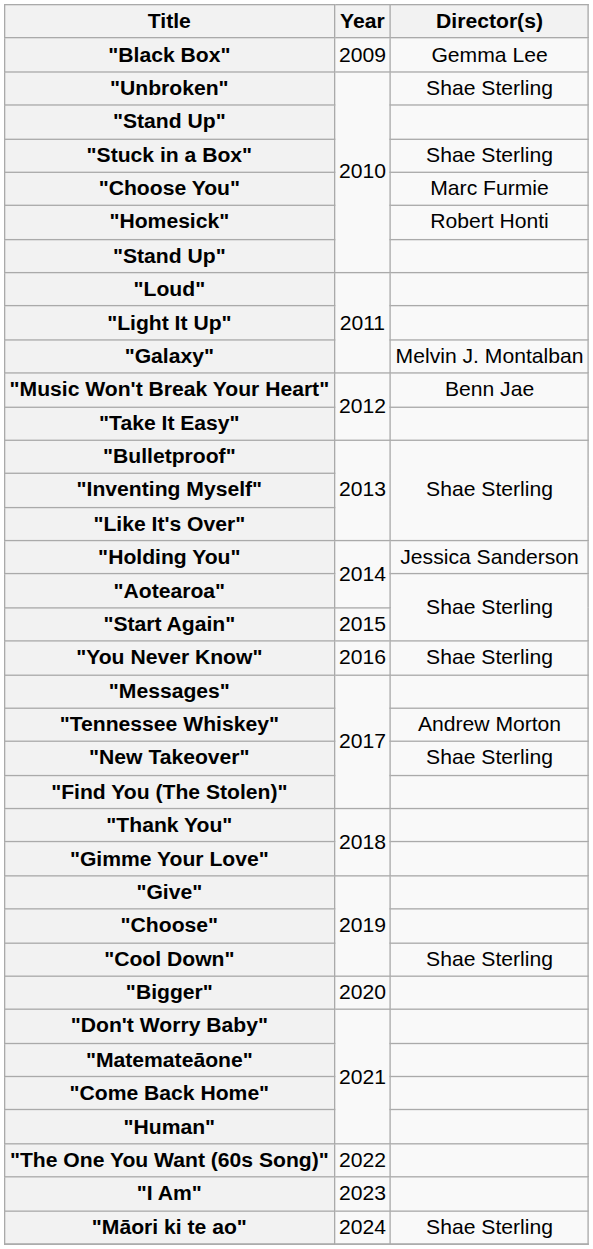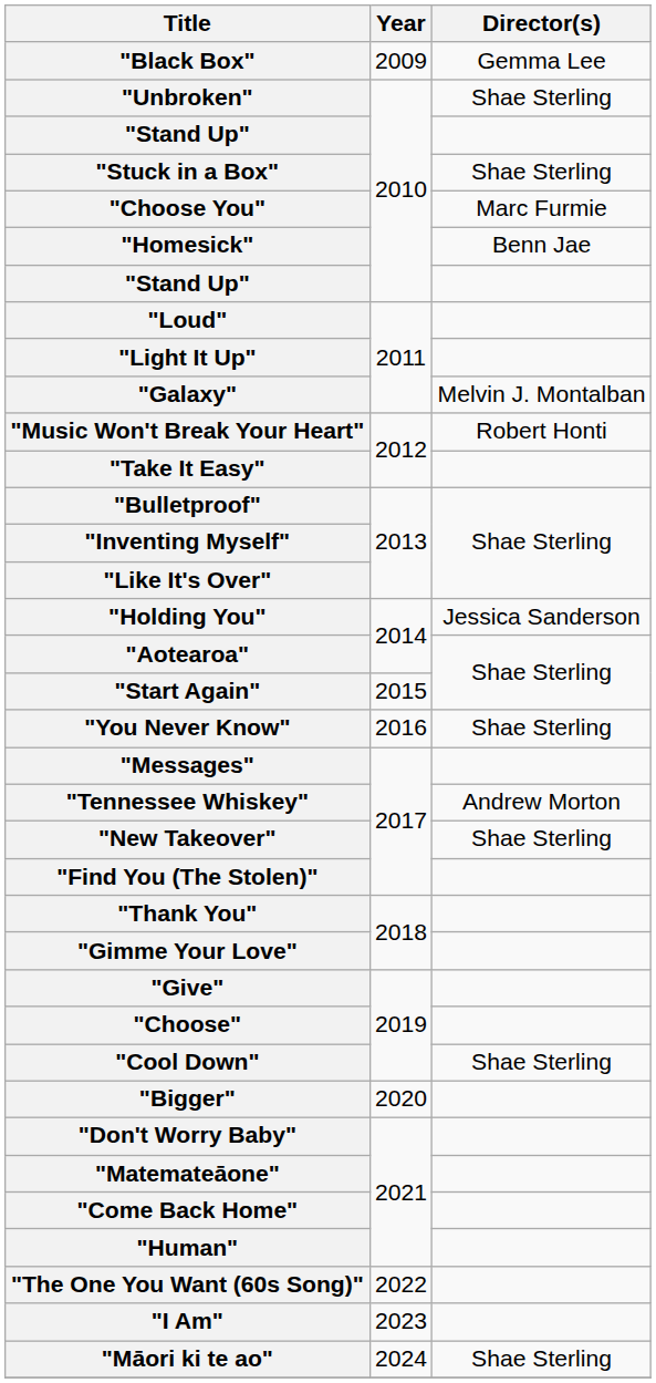"Homesick" | Director(s): Robert Honti -> Benn Jae
"Music Won't Break Your Heart" | Director(s): Benn Jae -> Robert Honti
